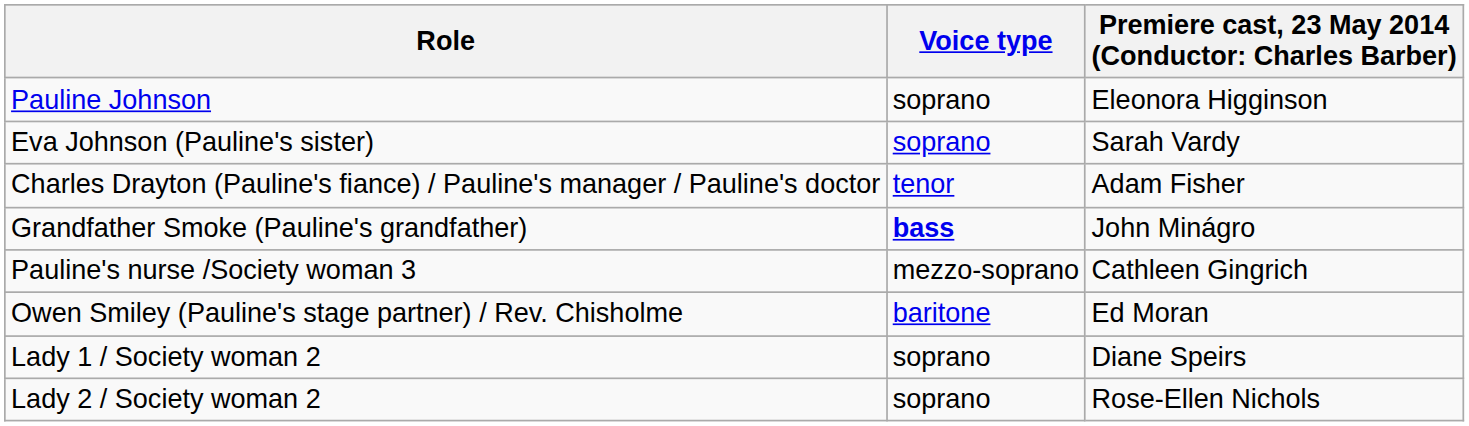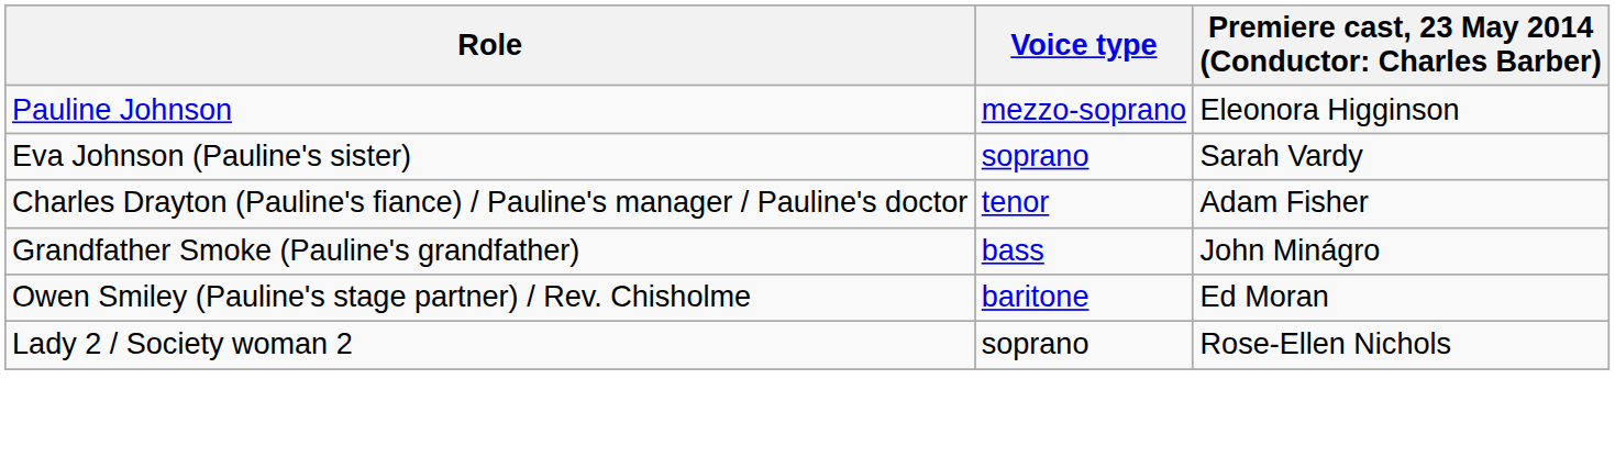Pauline Johnson | Voice type: soprano -> mezzo-soprano
Grandfather Smoke (Pauline's grandfather) | Voice type: bold -> normal
- row: Pauline's nurse /Society woman 3 | mezzo-soprano | Cathleen Gingrich
- row: Lady 1 / Society woman 2 | soprano | Diane Speirs
